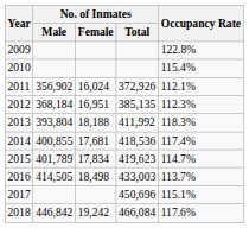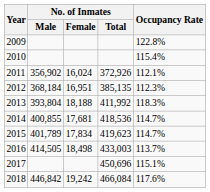2014 | Occupancy Rate: 117.4% -> 114.7%
